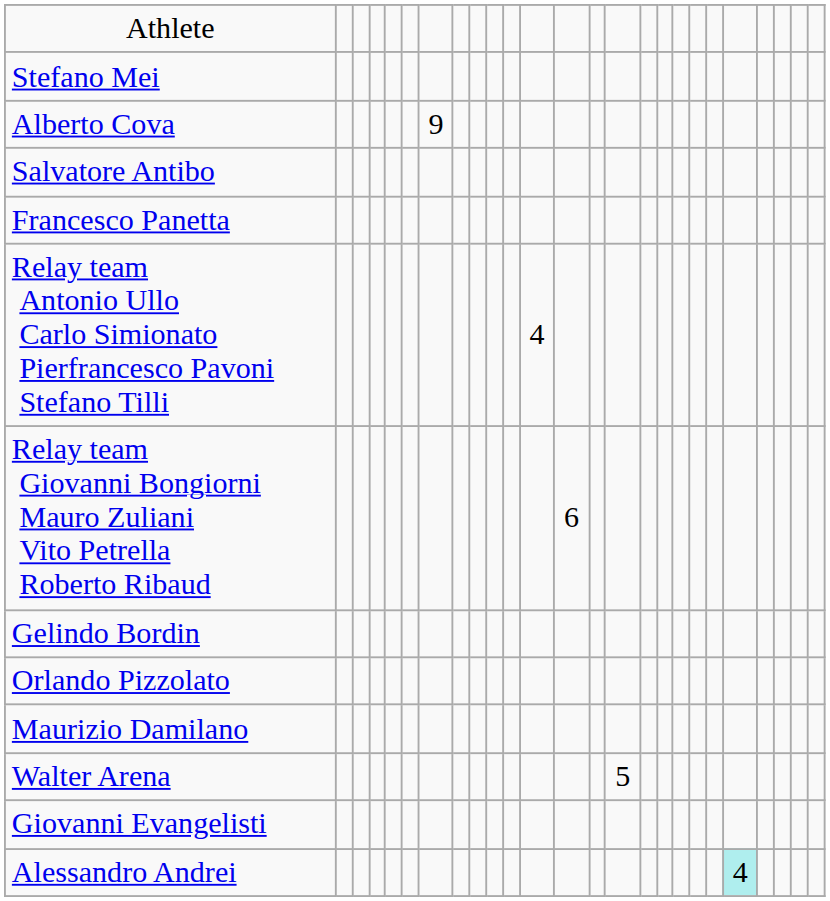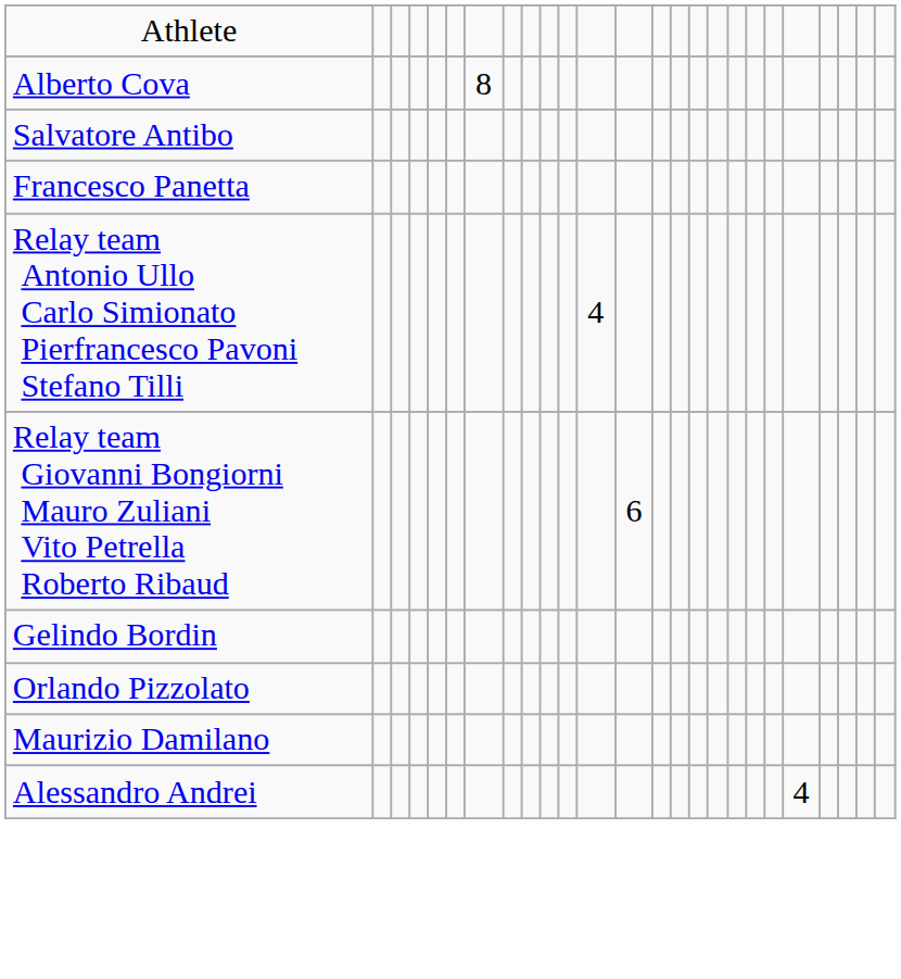- row: Stefano Mei
Alberto Cova | column 7: 9 -> 8
- row: Walter Arena | 5
- row: Giovanni Evangelisti
Alessandro Andrei | column 21: paleturquoise background -> no background
